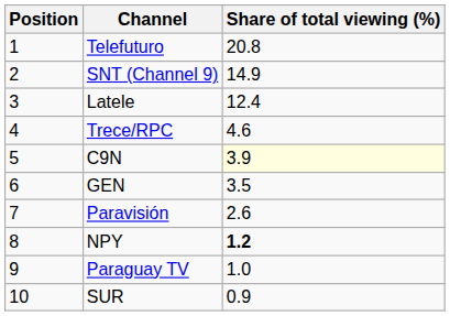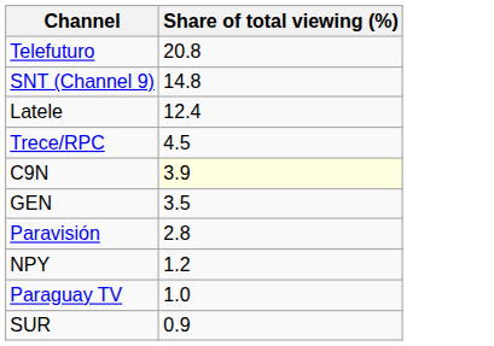- column: Position | 1 | 2 | 3 | 4 | 5 | 6 | 7 | 8 | 9 | 10
SNT (Channel 9) | Share of total viewing (%): 14.9 -> 14.8
Trece/RPC | Share of total viewing (%): 4.6 -> 4.5
Paravisión | Share of total viewing (%): 2.6 -> 2.8
NPY | Share of total viewing (%): bold -> normal
